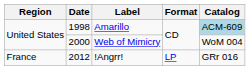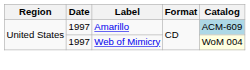Amarillo | Date: 1998 -> 1997
Web of Mimicry | Date: 2000 -> 1997
Web of Mimicry | Catalog: no background -> lightyellow background
- row: France | 2012 | !Angrr! | LP | GRr 016
